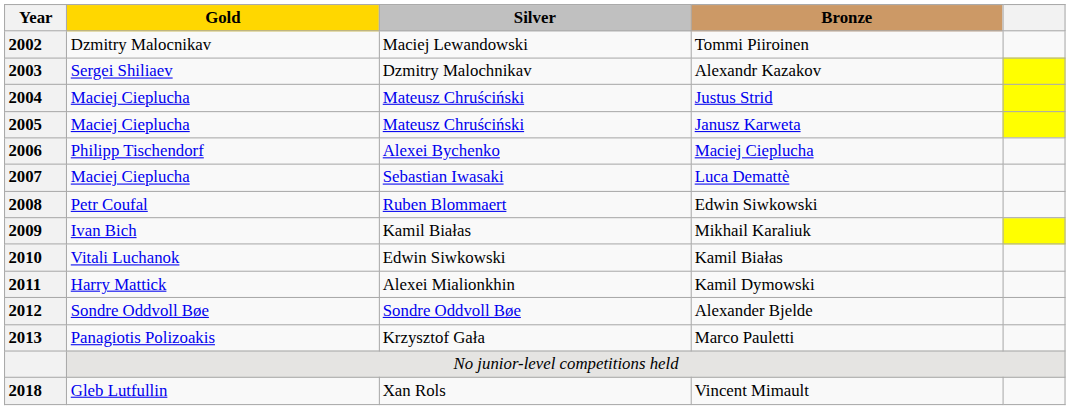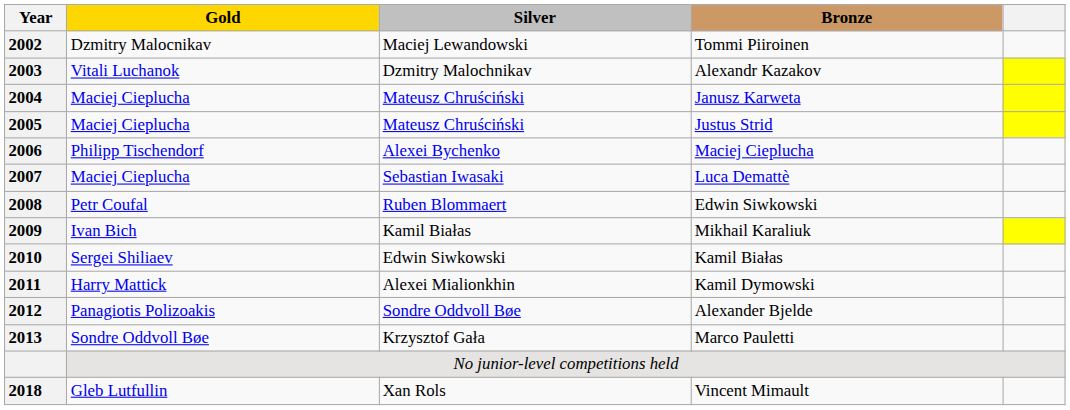2003 | Gold: Sergei Shiliaev -> Vitali Luchanok
2004 | Bronze: Justus Strid -> Janusz Karweta
2005 | Bronze: Janusz Karweta -> Justus Strid
2010 | Gold: Vitali Luchanok -> Sergei Shiliaev
2012 | Gold: Sondre Oddvoll Bøe -> Panagiotis Polizoakis
2013 | Gold: Panagiotis Polizoakis -> Sondre Oddvoll Bøe
